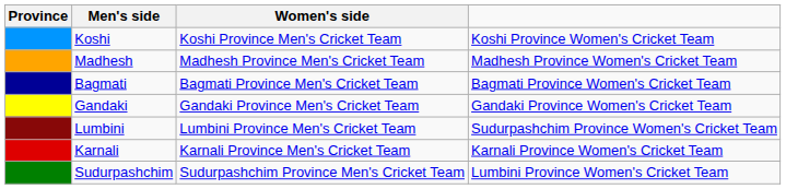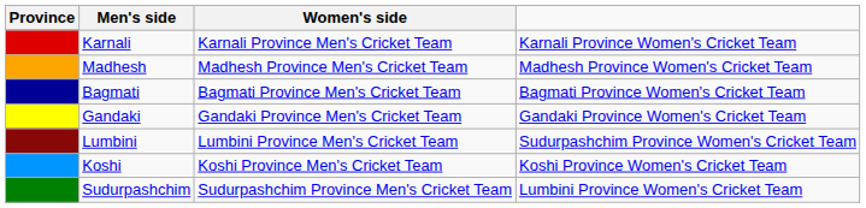rows swapped: Koshi <-> Karnali
